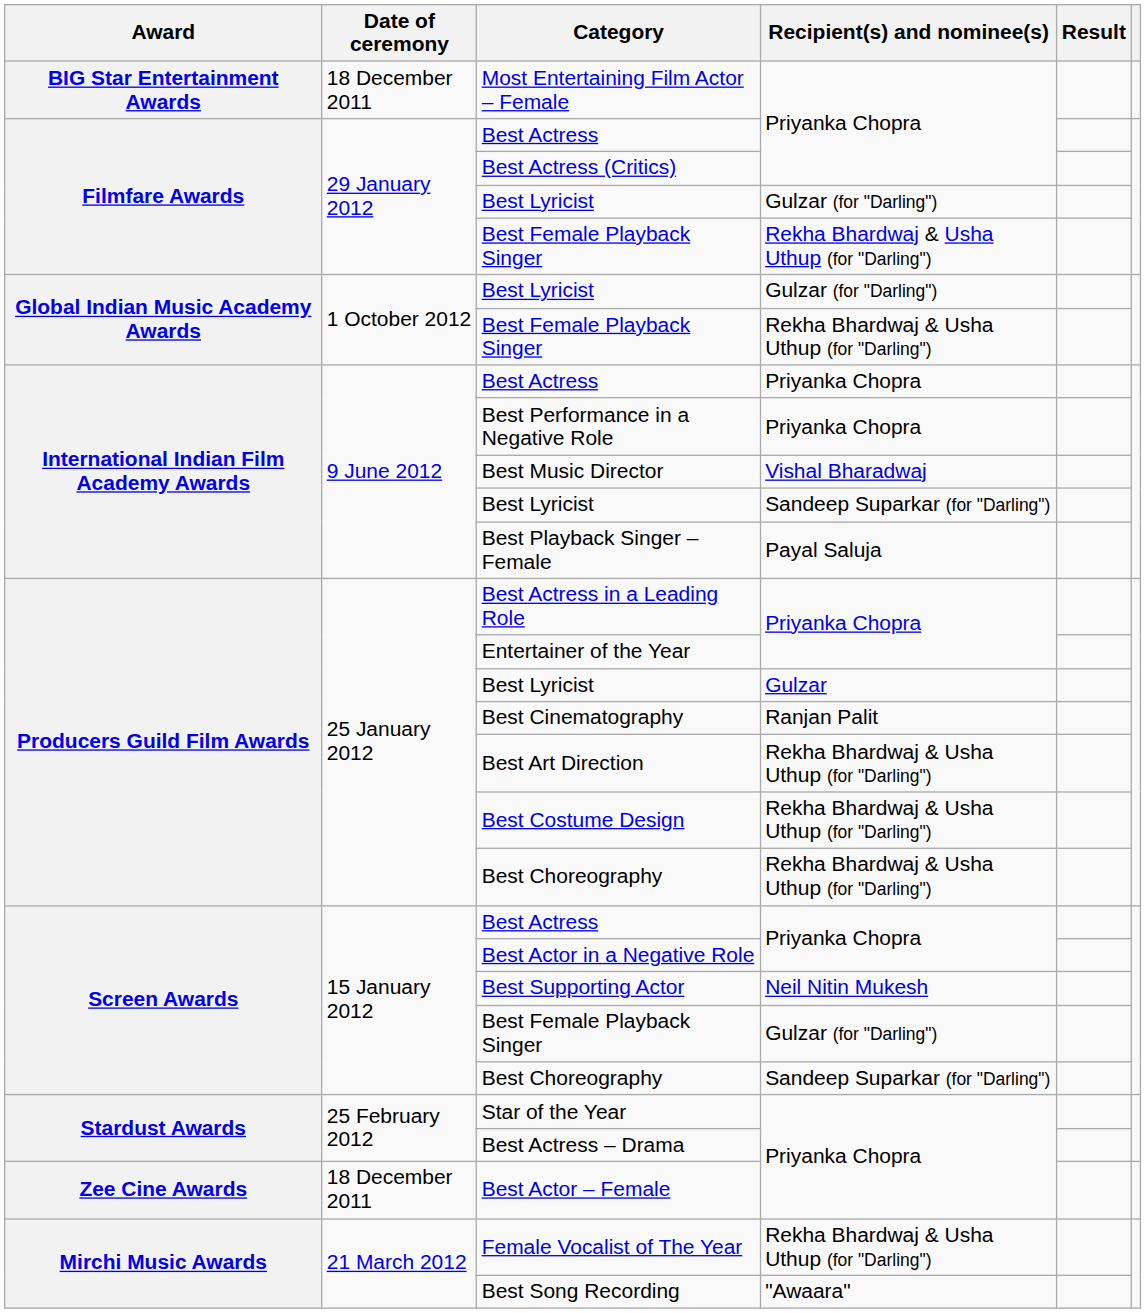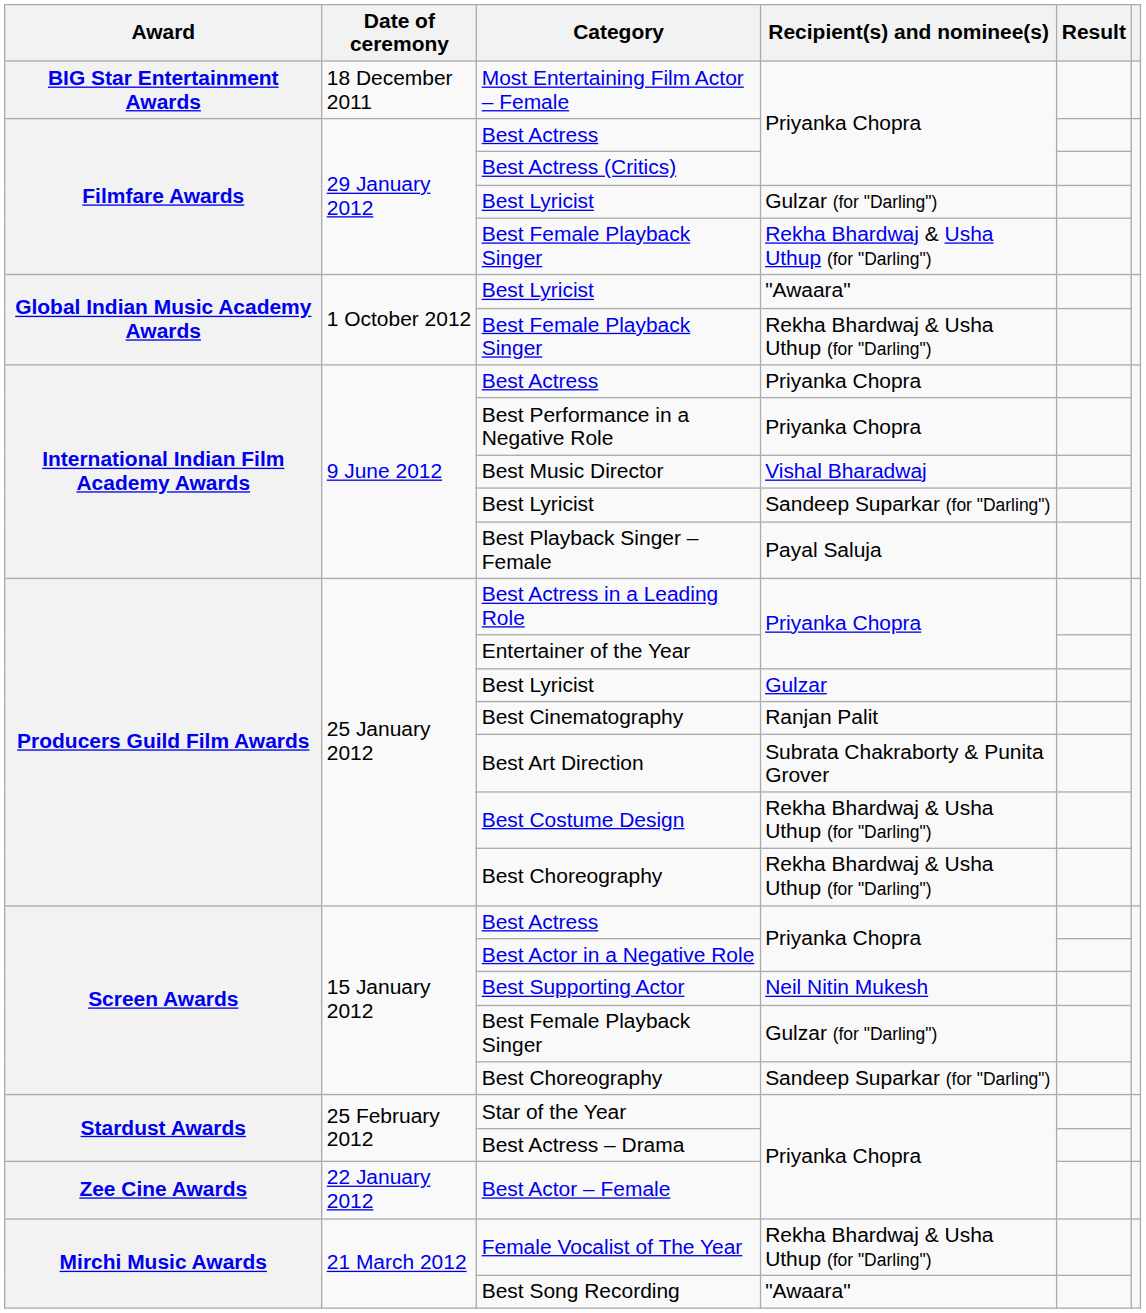Global Indian Music Academy Awards / Best Lyricist | Recipient(s) and nominee(s): Gulzar (for "Darling") -> "Awaara"
Best Art Direction | Recipient(s) and nominee(s): Rekha Bhardwaj & Usha Uthup (for "Darling") -> Subrata Chakraborty & Punita Grover
Best Actor – Female | Date of ceremony: 18 December 2011 -> 22 January 2012
